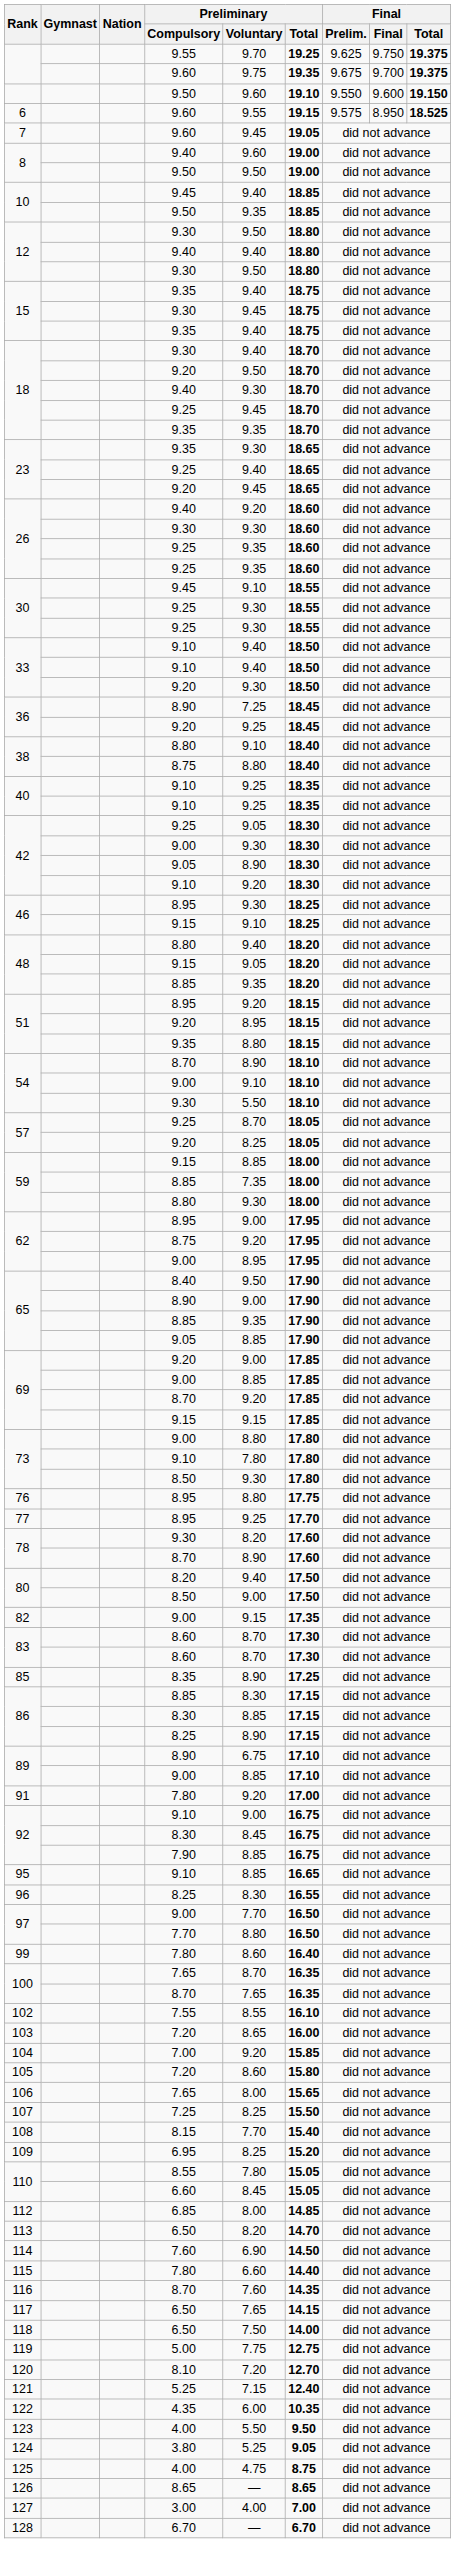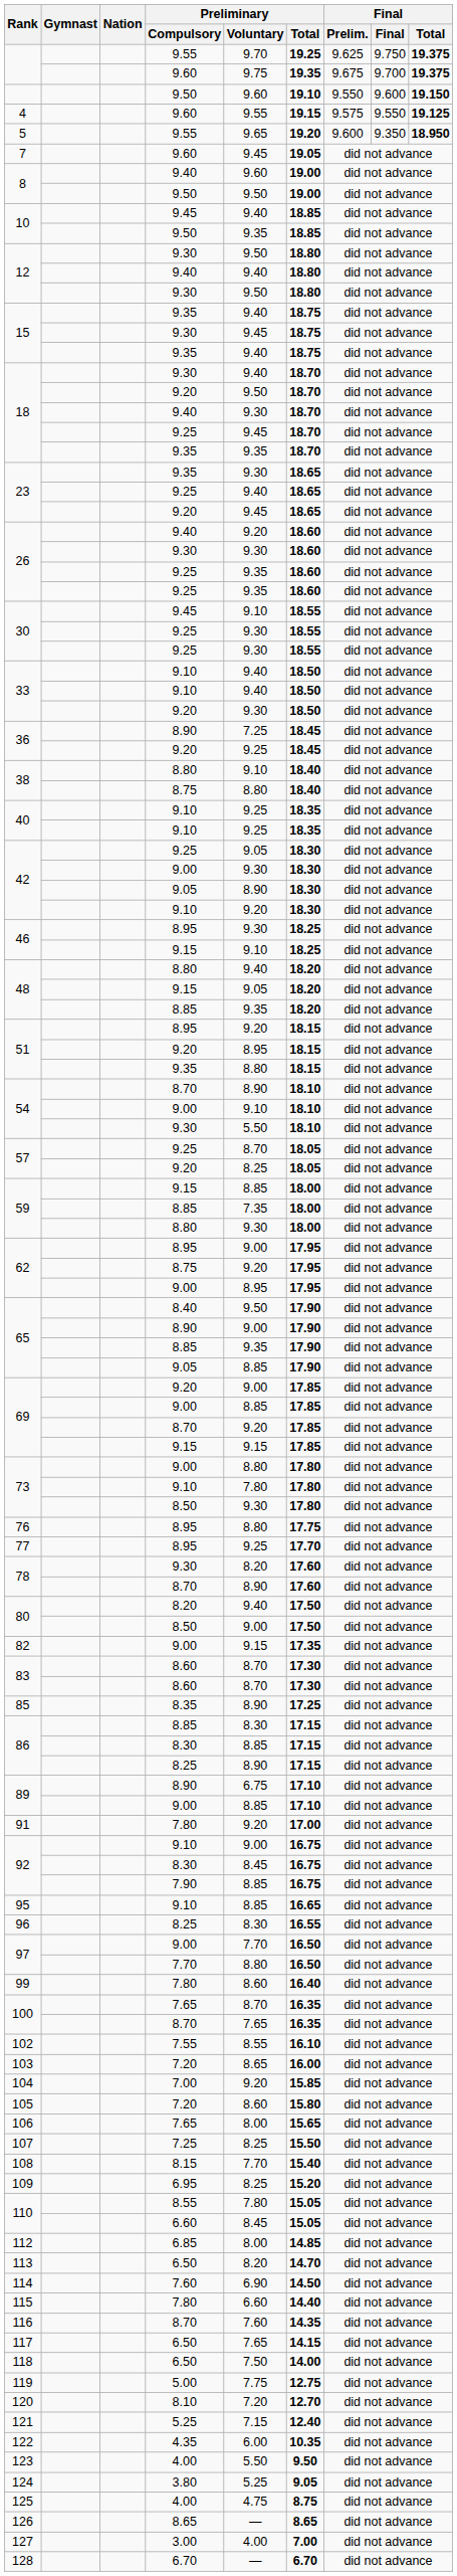+ row: 4 | 9.60 | 9.55 | 19.15 | 9.575 | 9.550 | 19.125
+ row: 5 | 9.55 | 9.65 | 19.20 | 9.600 | 9.350 | 18.950
- row: 6 | 9.60 | 9.55 | 19.15 | 9.575 | 8.950 | 18.525
